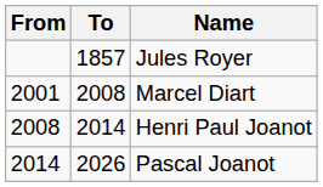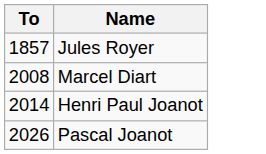- column: From | 2001 | 2008 | 2014
